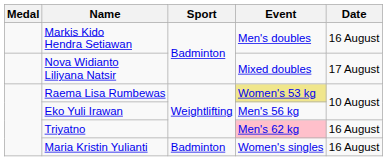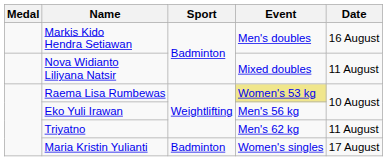Nova Widianto Liliyana Natsir | Date: 17 August -> 11 August
Triyatno | Event: pink background -> no background
Triyatno | Date: 16 August -> 11 August
Maria Kristin Yulianti | Date: 16 August -> 17 August
